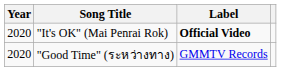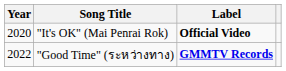"Good Time" (ระหว่างทาง) | Year: 2020 -> 2022
"Good Time" (ระหว่างทาง) | Label: normal -> bold
